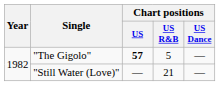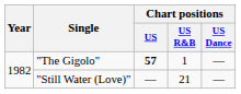"The Gigolo" | Chart positions / US R&B: 5 -> 1
